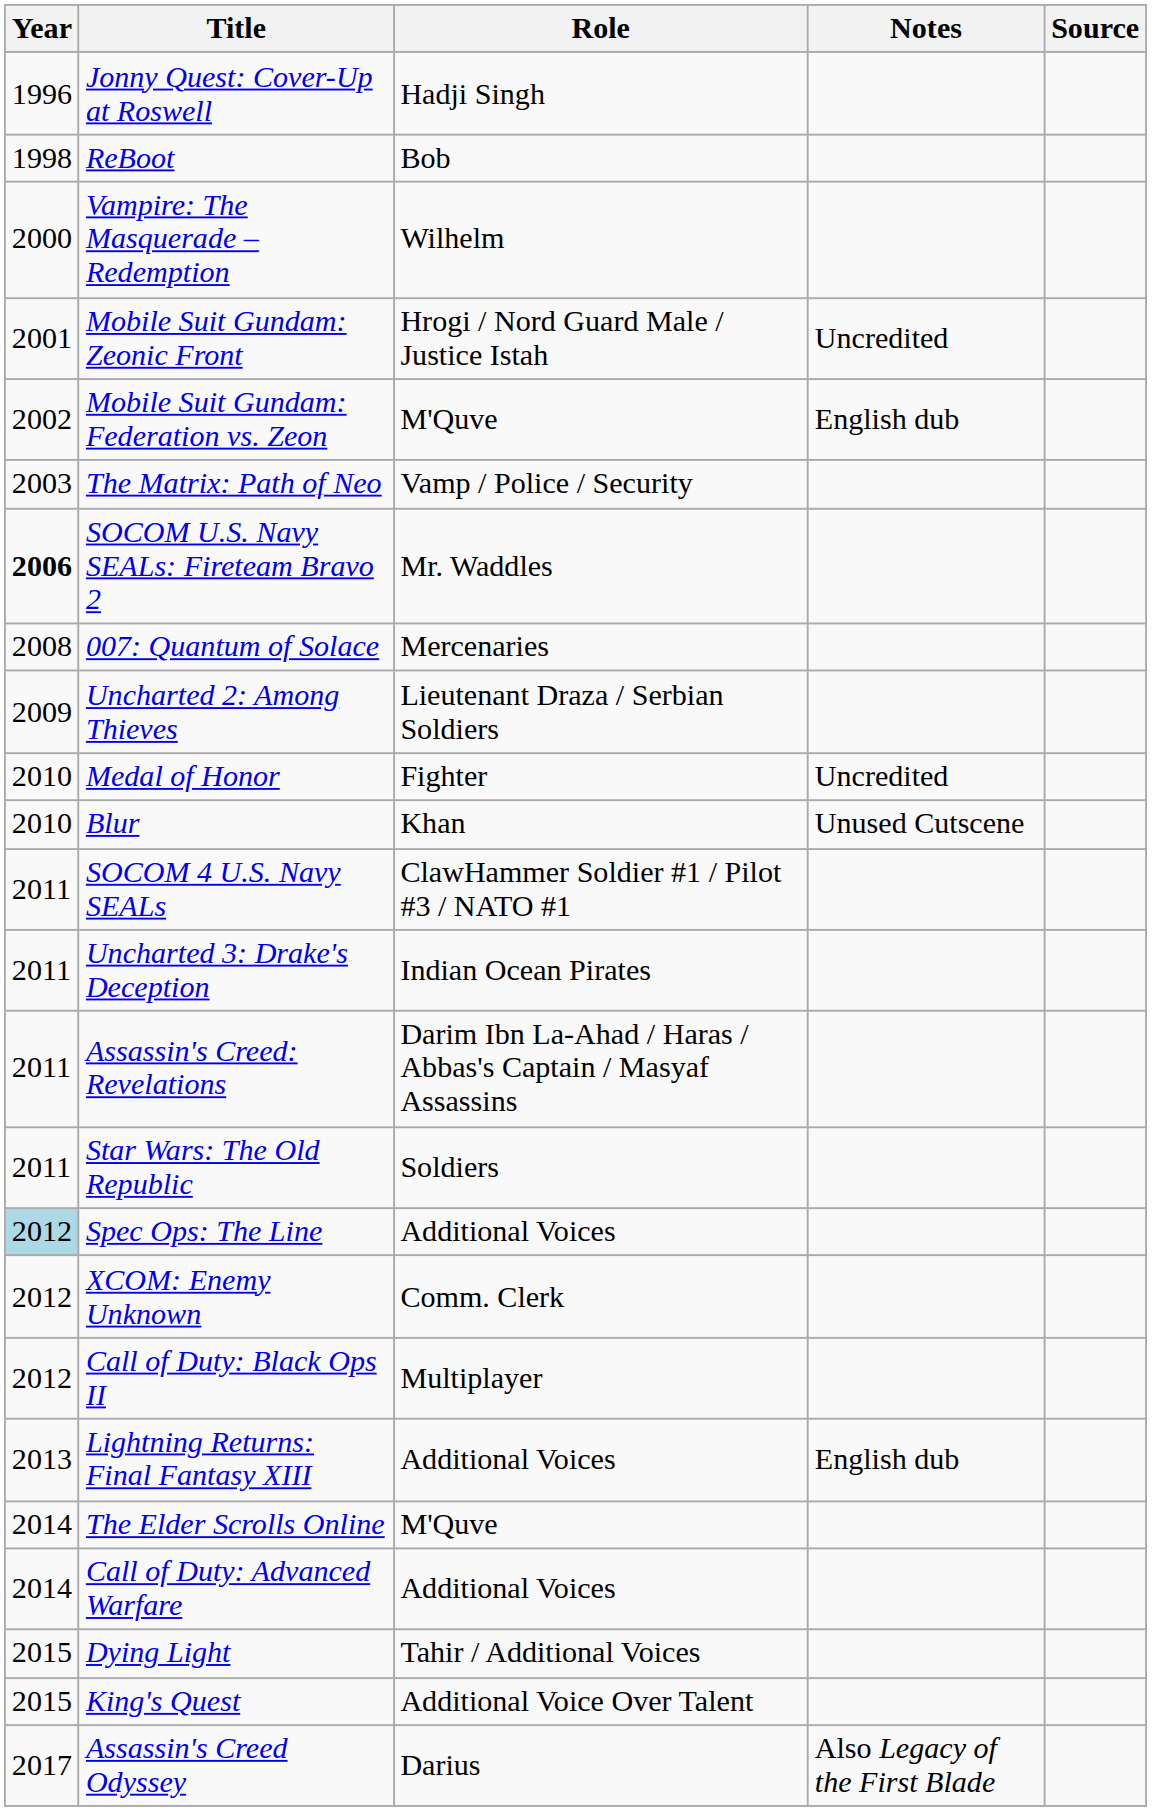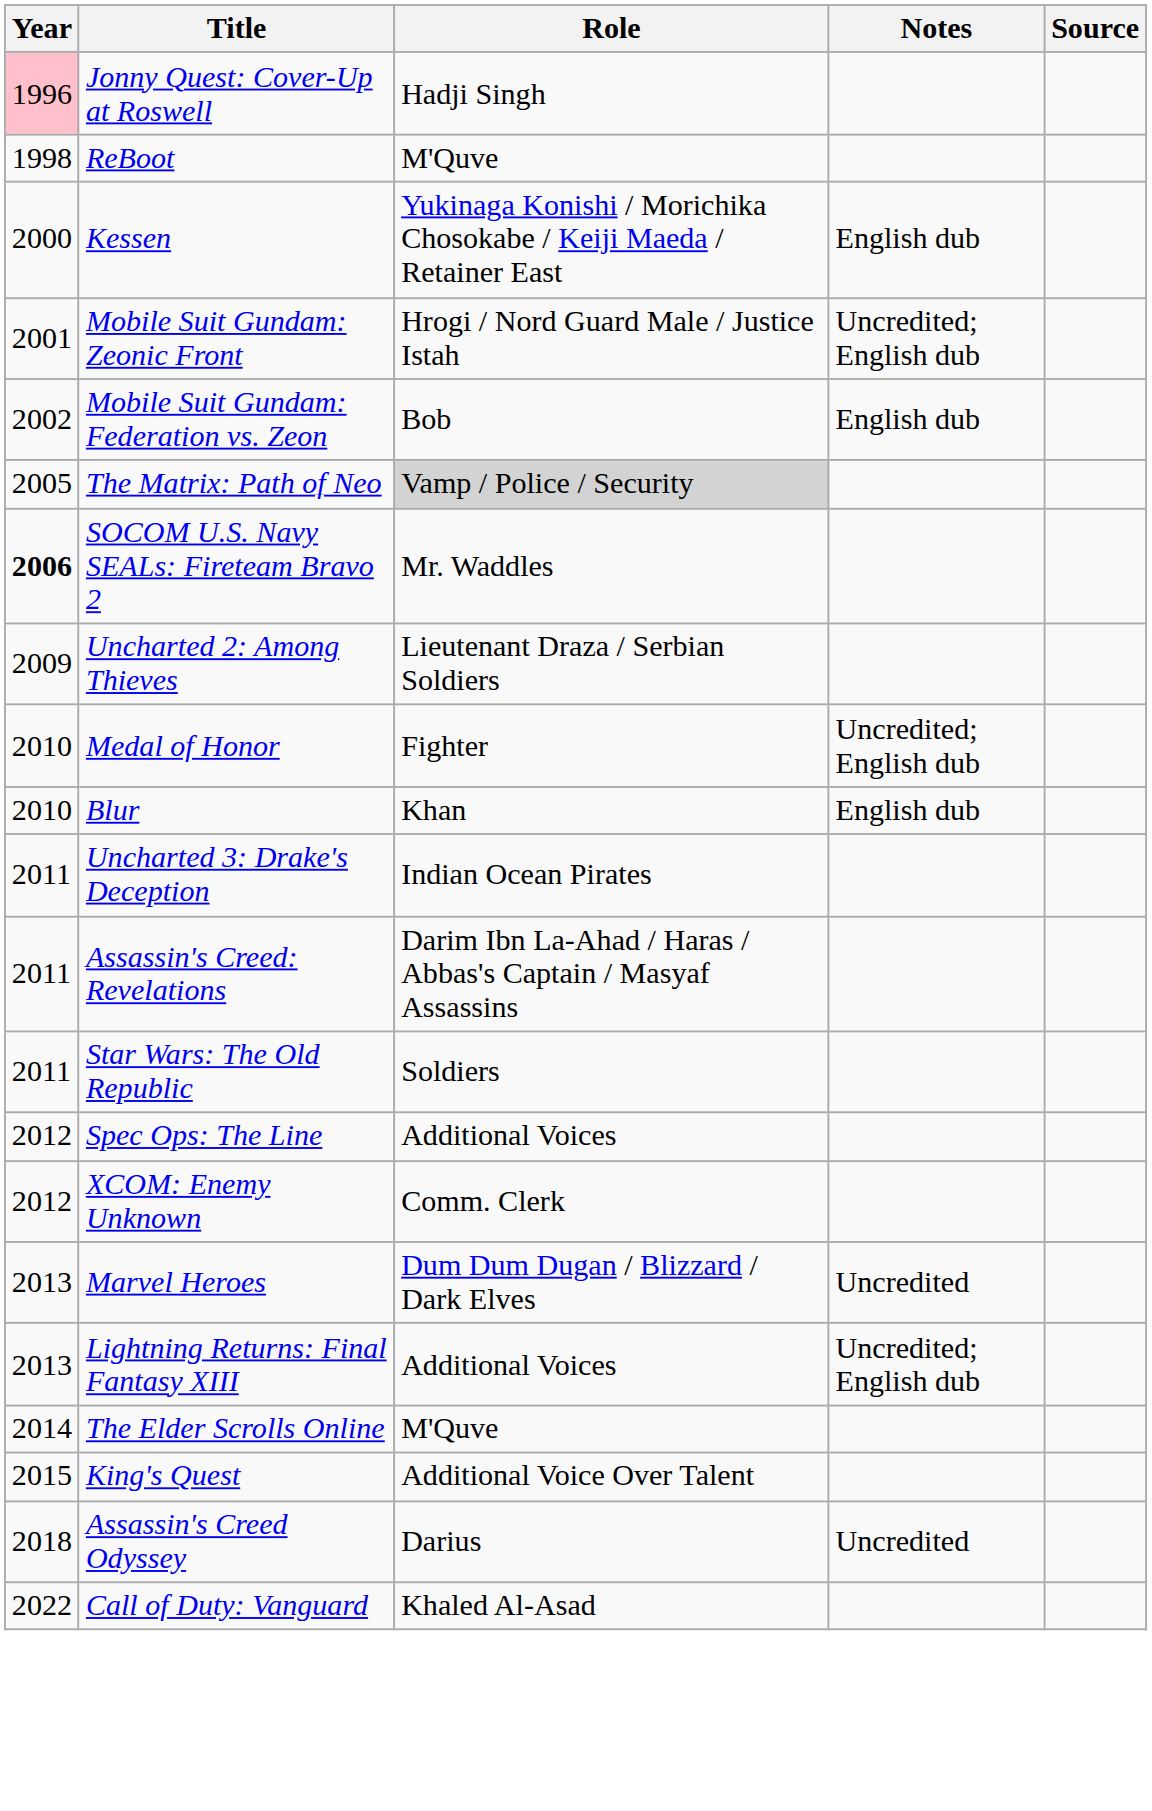Jonny Quest: Cover-Up at Roswell | Year: no background -> pink background
ReBoot | Role: Bob -> M'Quve
+ row: 2000 | Kessen | Yukinaga Konishi / Morichika Chosokabe / Keiji Maeda / Retainer East | English dub
- row: 2000 | Vampire: The Masquerade – Redemption | Wilhelm
Mobile Suit Gundam: Zeonic Front | Notes: Uncredited -> Uncredited; English dub
Mobile Suit Gundam: Federation vs. Zeon | Role: M'Quve -> Bob
The Matrix: Path of Neo | Year: 2003 -> 2005
The Matrix: Path of Neo | Role: no background -> lightgrey background
- row: 2008 | 007: Quantum of Solace | Mercenaries
Medal of Honor | Notes: Uncredited -> Uncredited; English dub
Blur | Notes: Unused Cutscene -> English dub
- row: 2011 | SOCOM 4 U.S. Navy SEALs | ClawHammer Soldier #1 / Pilot #3 / NATO #1
Spec Ops: The Line | Year: lightblue background -> no background
- row: 2012 | Call of Duty: Black Ops II | Multiplayer
+ row: 2013 | Marvel Heroes | Dum Dum Dugan / Blizzard / Dark Elves | Uncredited
Lightning Returns: Final Fantasy XIII | Notes: English dub -> Uncredited; English dub
- row: 2014 | Call of Duty: Advanced Warfare | Additional Voices
- row: 2015 | Dying Light | Tahir / Additional Voices
Assassin's Creed Odyssey | Year: 2017 -> 2018
Assassin's Creed Odyssey | Notes: Also Legacy of the First Blade -> Uncredited
+ row: 2022 | Call of Duty: Vanguard | Khaled Al-Asad
